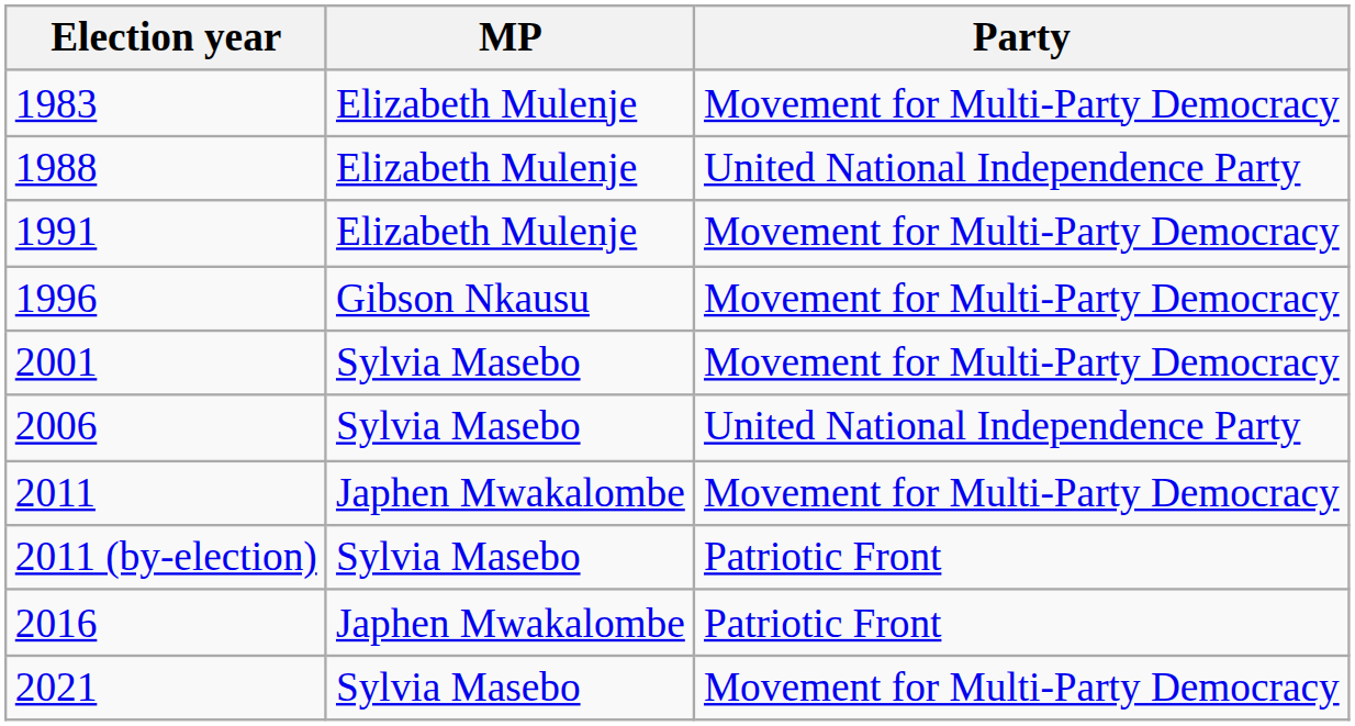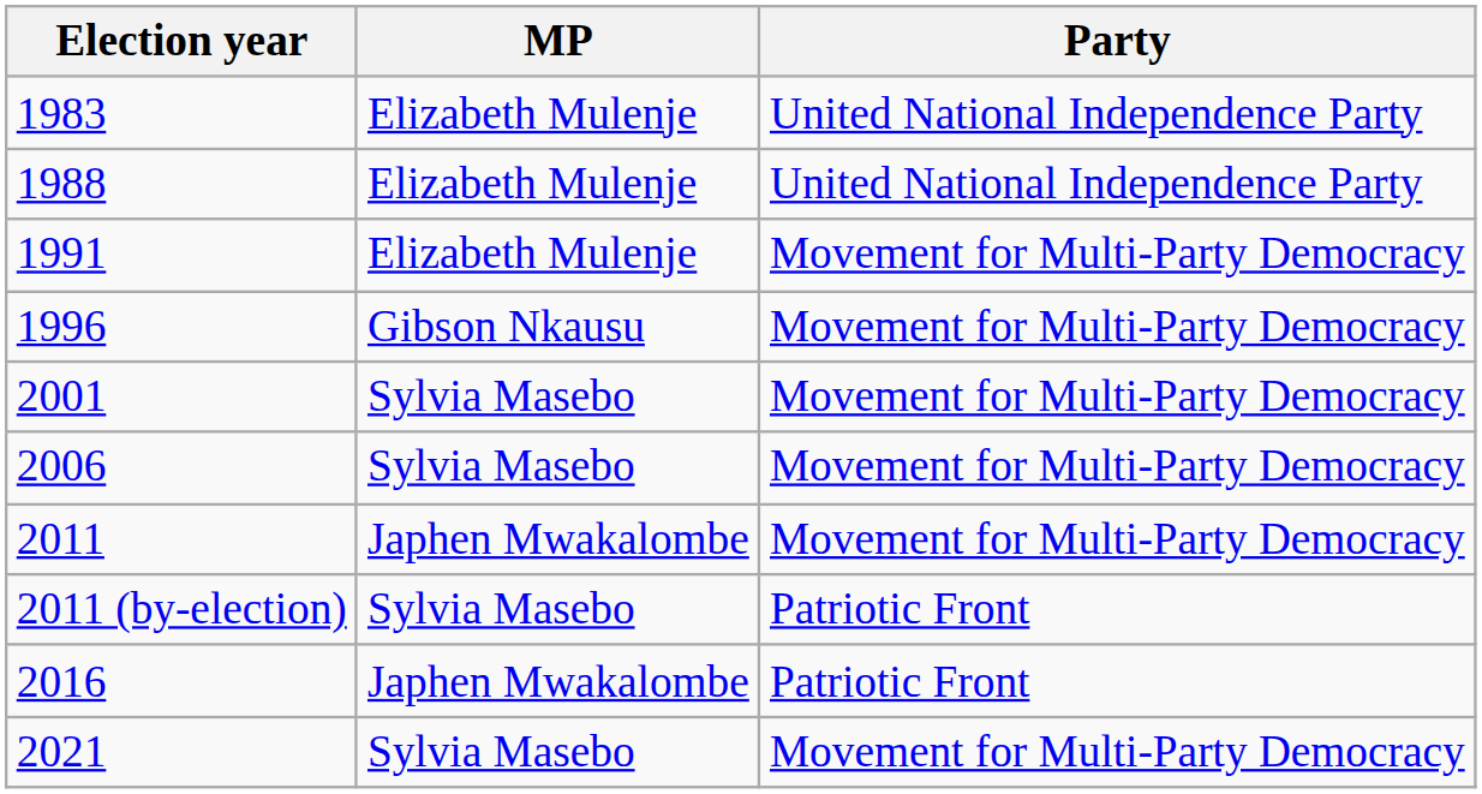1983 | Party: Movement for Multi-Party Democracy -> United National Independence Party
2006 | Party: United National Independence Party -> Movement for Multi-Party Democracy
